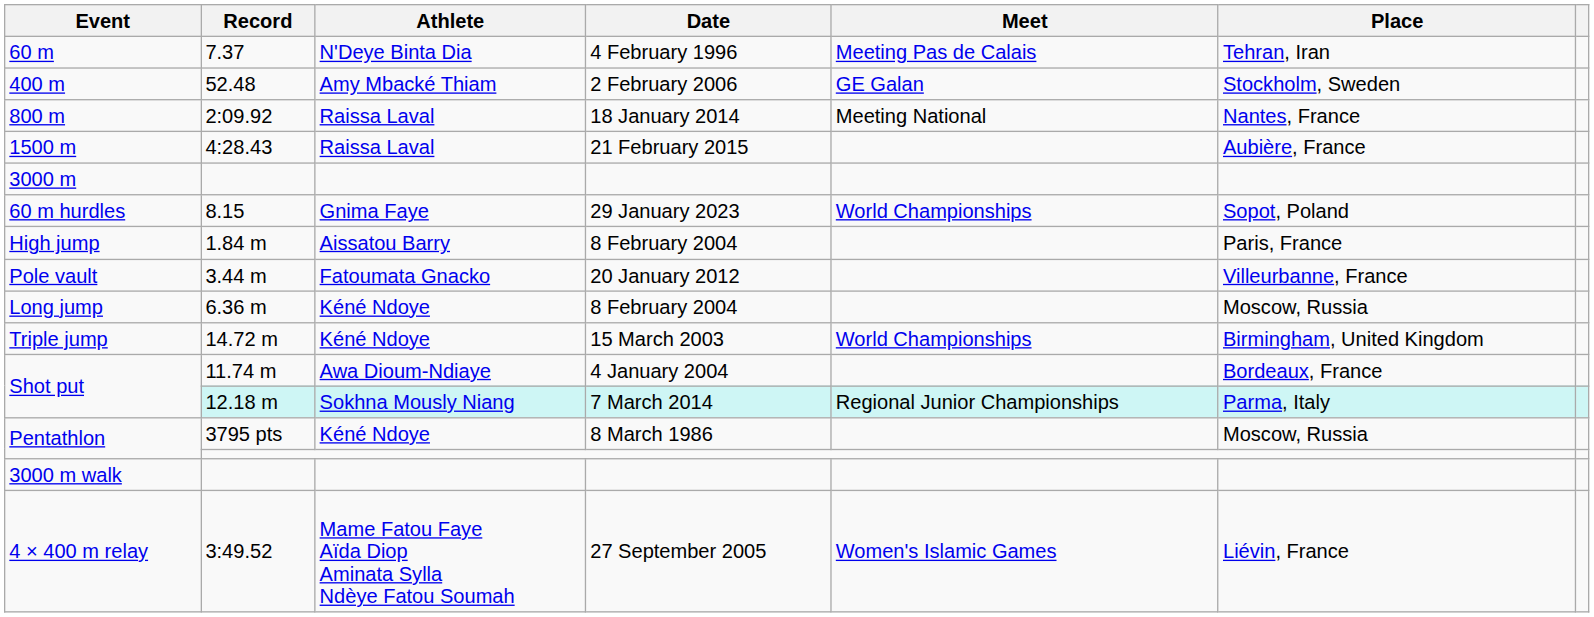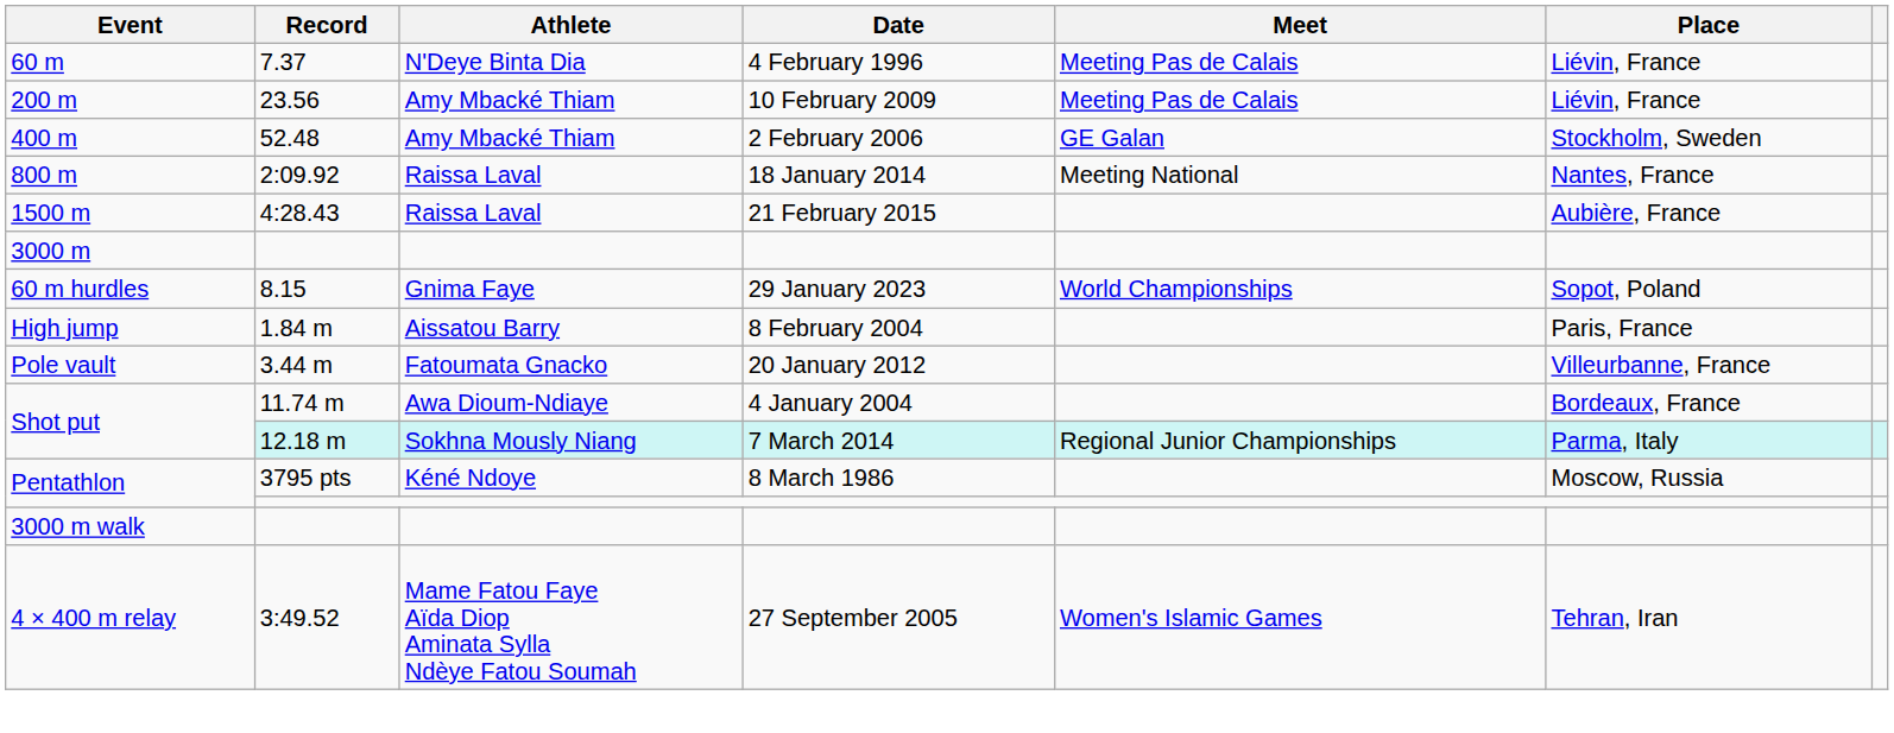60 m | Place: Tehran, Iran -> Liévin, France
+ row: 200 m | 23.56 | Amy Mbacké Thiam | 10 February 2009 | Meeting Pas de Calais | Liévin, France
- row: Long jump | 6.36 m | Kéné Ndoye | 8 February 2004 | Moscow, Russia
- row: Triple jump | 14.72 m | Kéné Ndoye | 15 March 2003 | World Championships | Birmingham, United Kingdom
4 × 400 m relay | Place: Liévin, France -> Tehran, Iran
